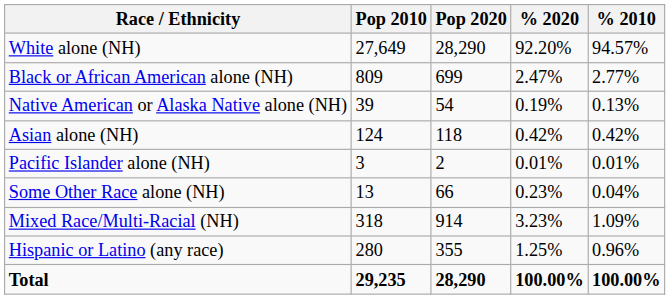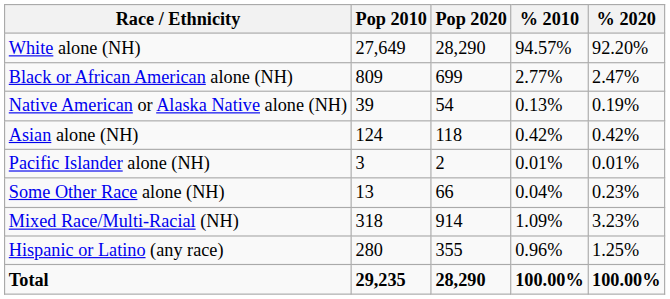columns swapped: % 2010 <-> % 2020
